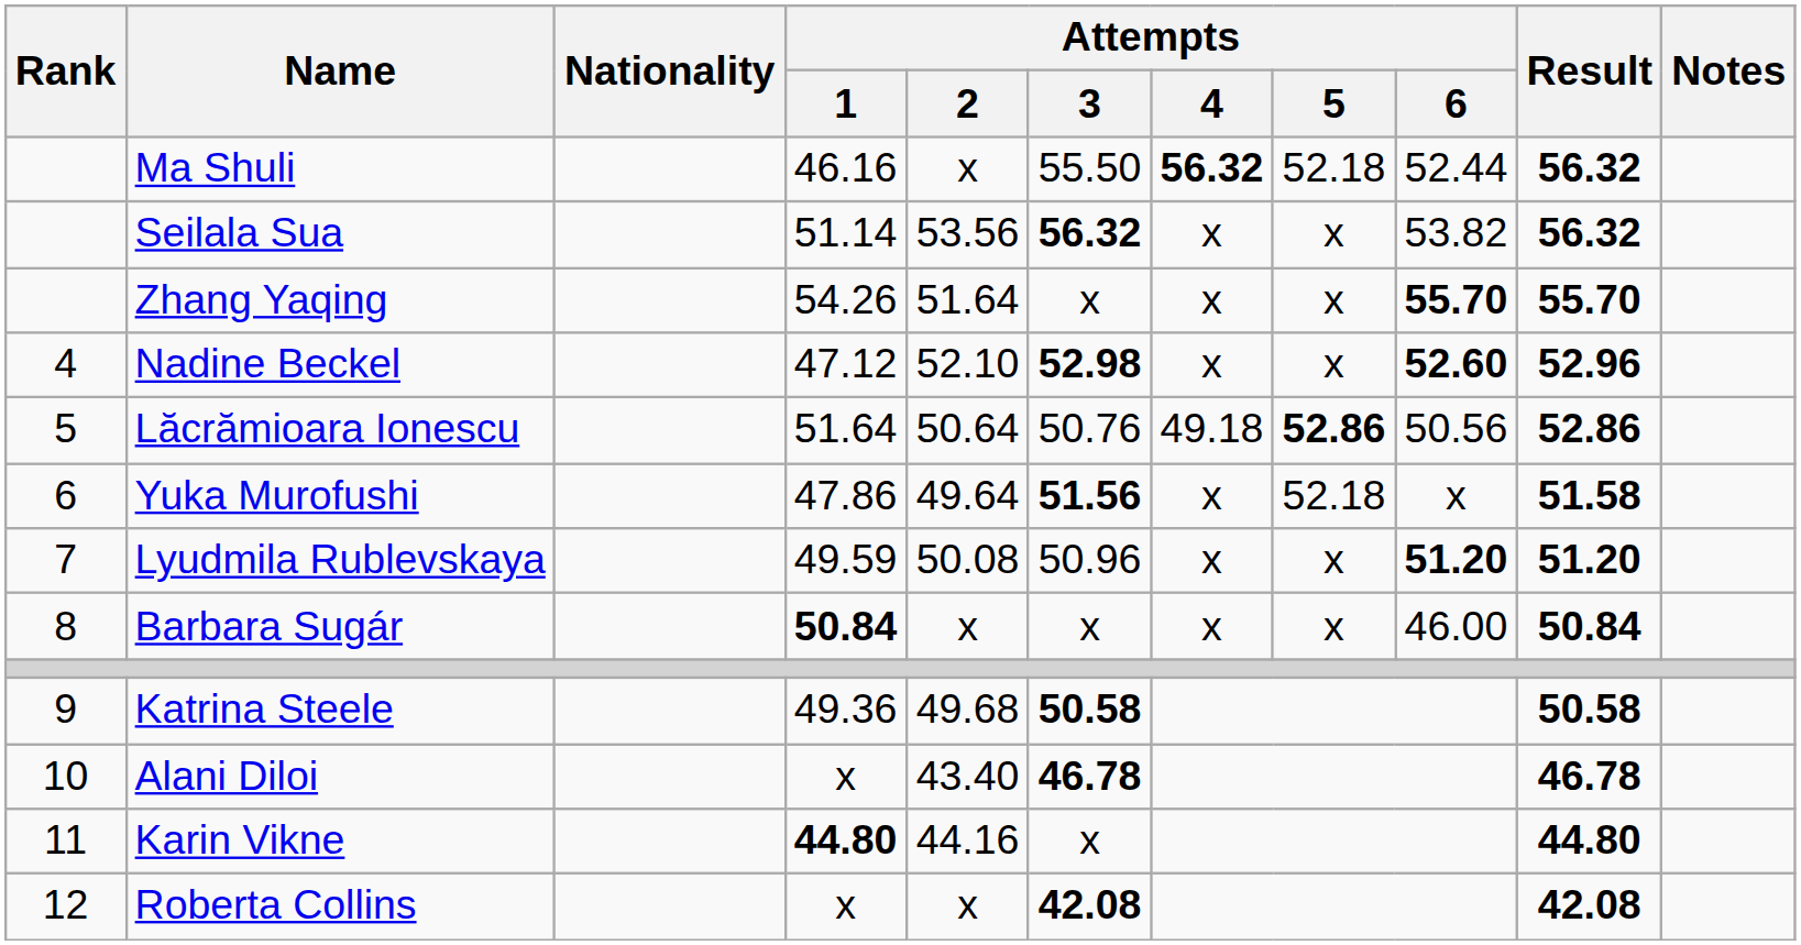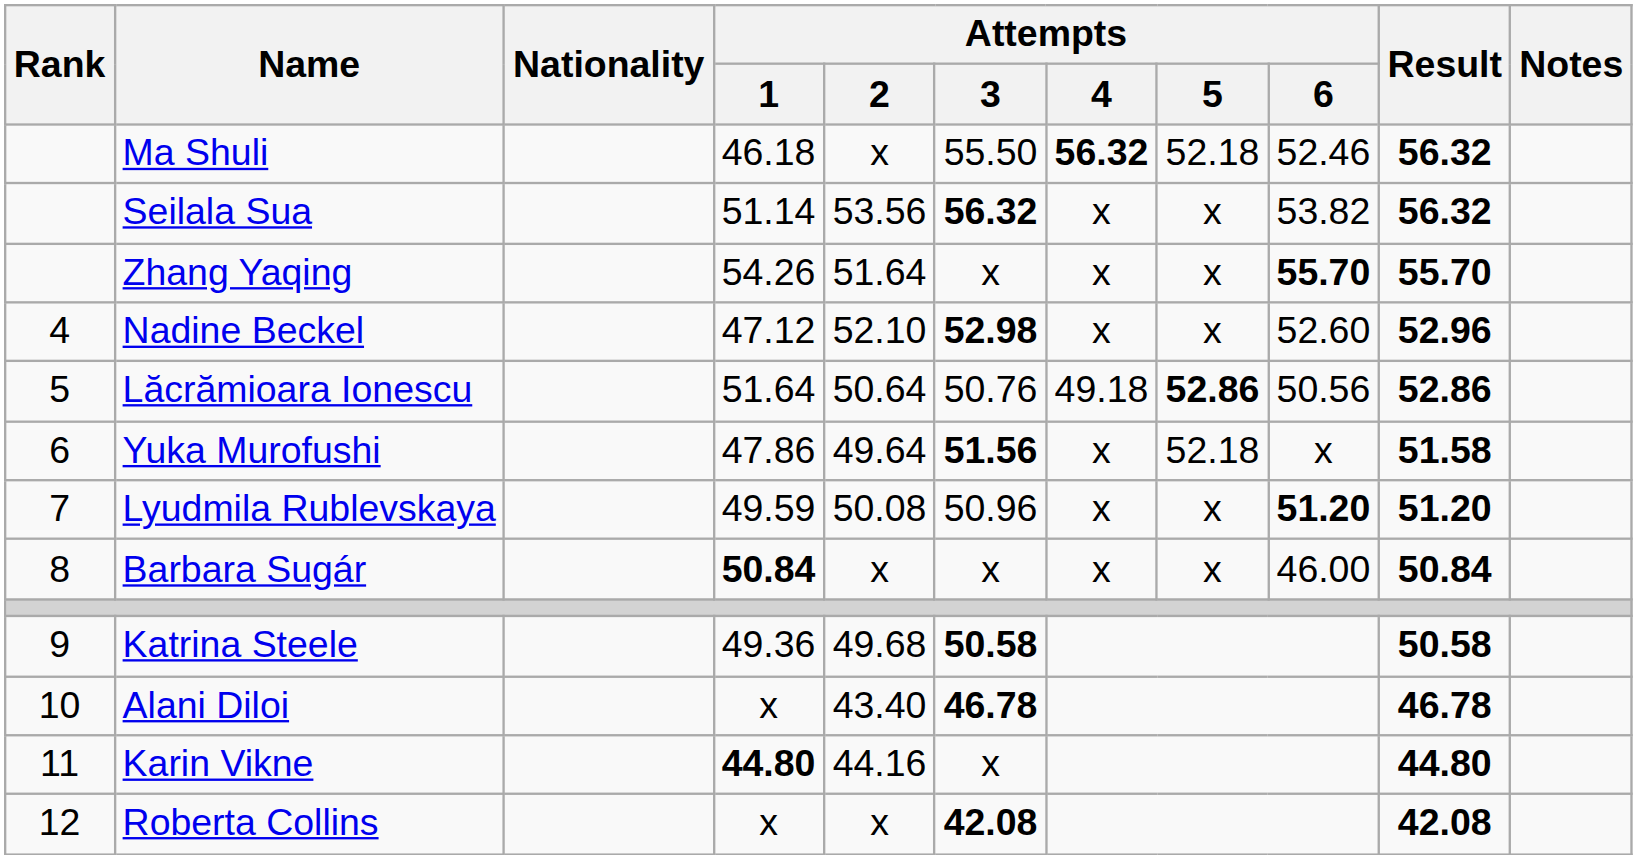Ma Shuli | Attempts / 1: 46.16 -> 46.18
Ma Shuli | Attempts / 6: 52.44 -> 52.46
Nadine Beckel | Attempts / 6: bold -> normal
